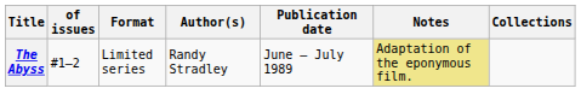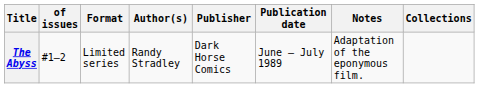+ column: Publisher | Dark Horse Comics
The Abyss | Notes: khaki background -> no background
